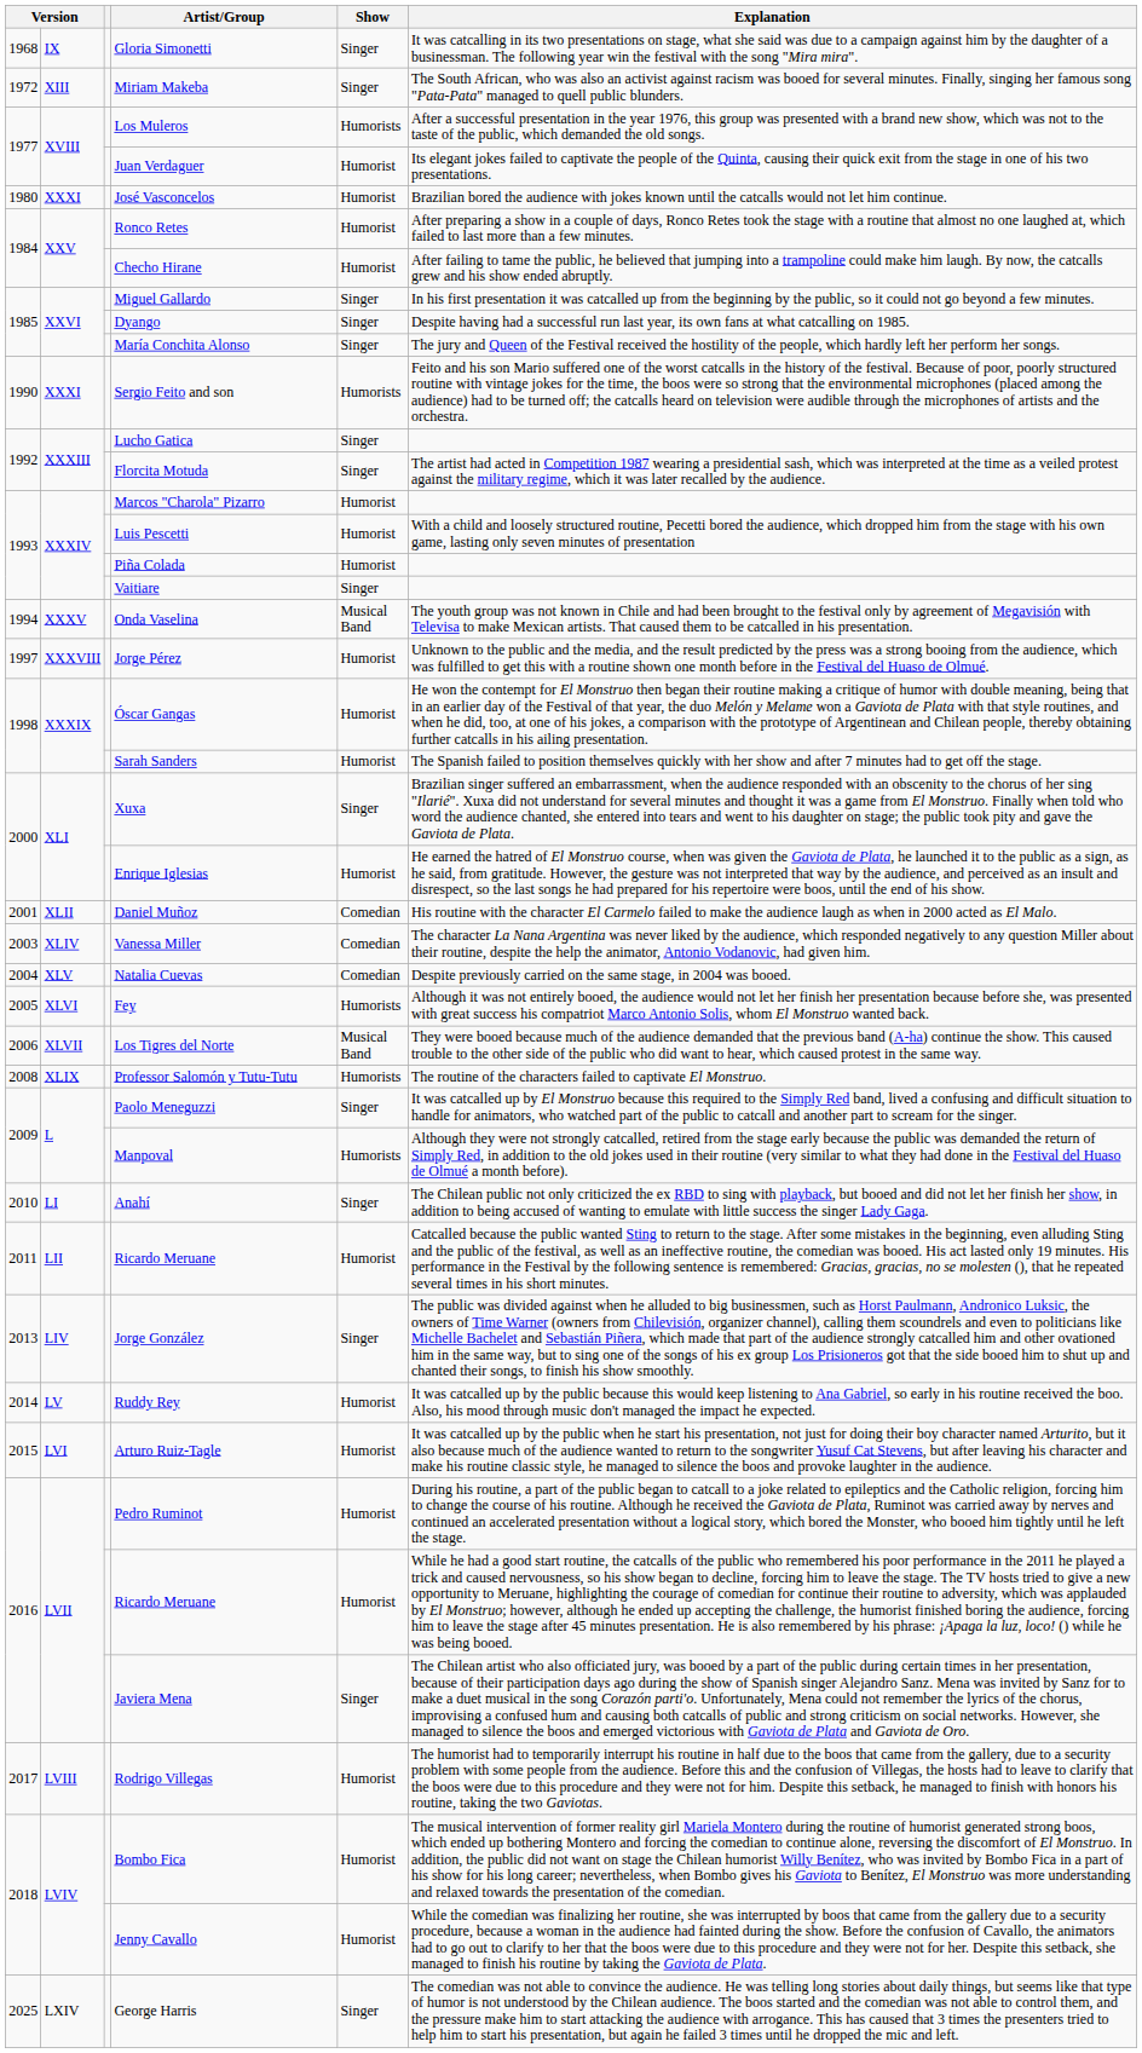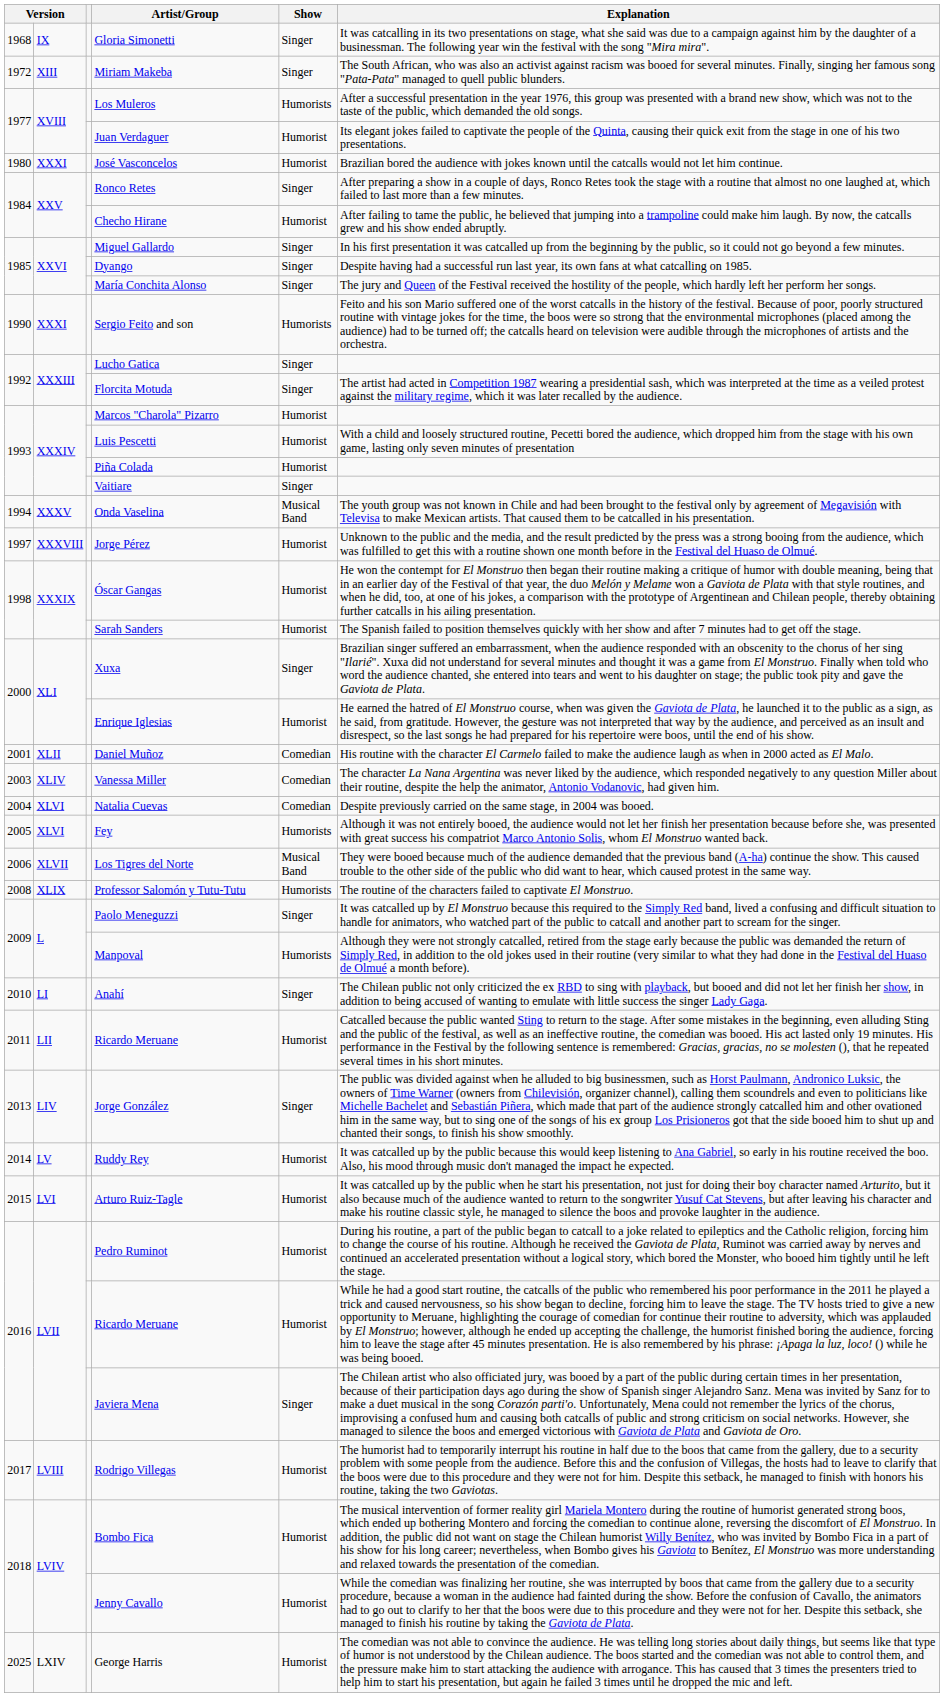Ronco Retes | Show: Humorist -> Singer
Natalia Cuevas | column 2: XLV -> XLVI
George Harris | Show: Singer -> Humorist
